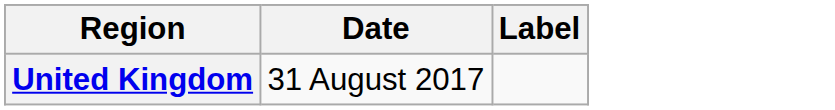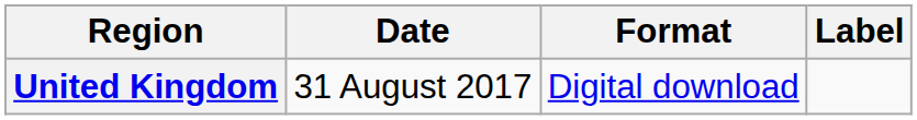+ column: Format | Digital download
